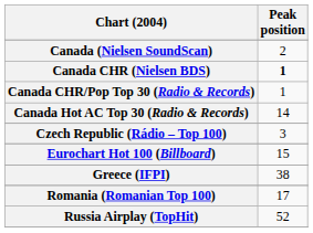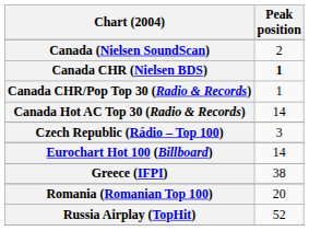Eurochart Hot 100 (Billboard) | Peak position: 15 -> 14
Romania (Romanian Top 100) | Peak position: 17 -> 20
